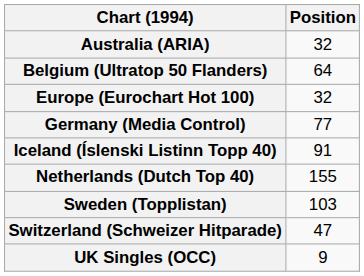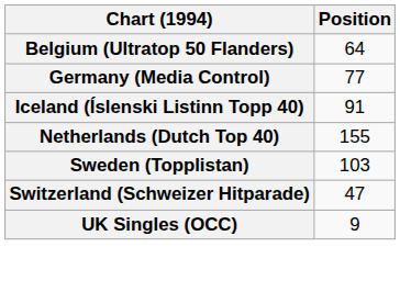- row: Australia (ARIA) | 32
- row: Europe (Eurochart Hot 100) | 32
